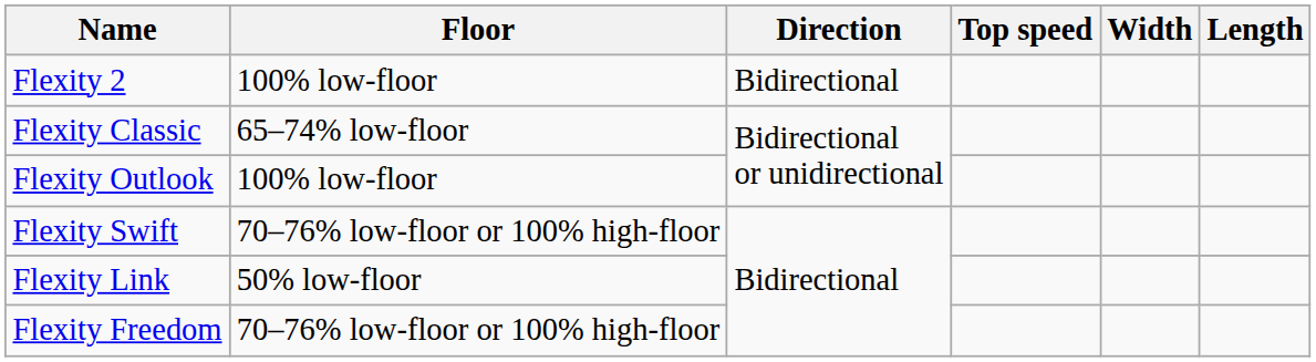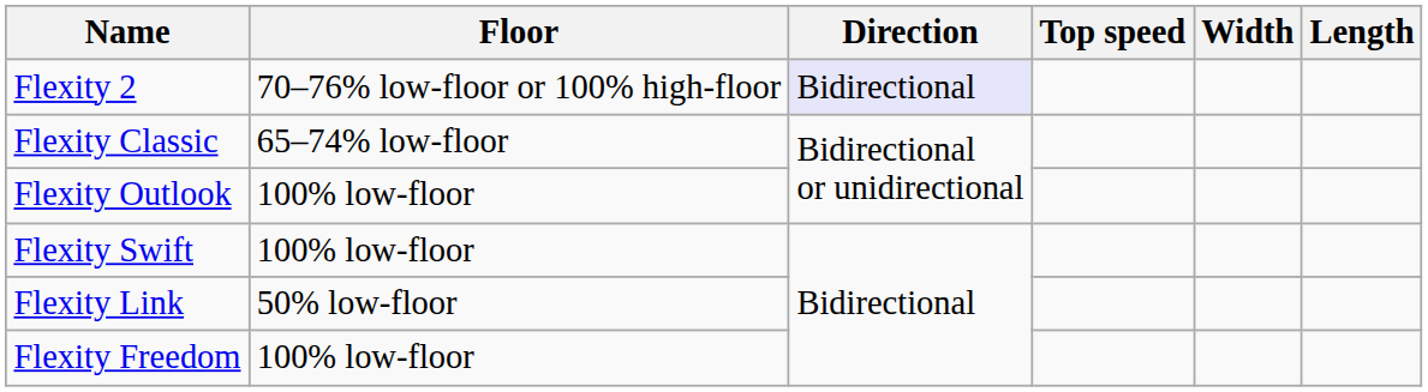Flexity 2 | Floor: 100% low-floor -> 70–76% low-floor or 100% high-floor
Flexity 2 | Direction: no background -> lavender background
Flexity Swift | Floor: 70–76% low-floor or 100% high-floor -> 100% low-floor
Flexity Freedom | Floor: 70–76% low-floor or 100% high-floor -> 100% low-floor
